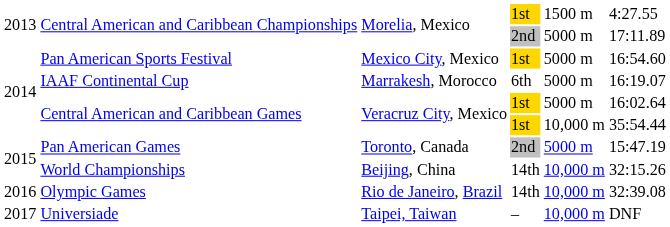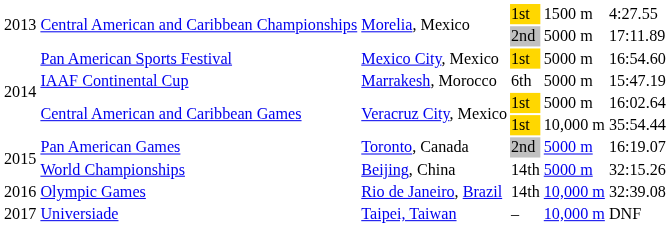IAAF Continental Cup | column 6: 16:19.07 -> 15:47.19
Pan American Games | column 6: 15:47.19 -> 16:19.07
World Championships | column 5: 10,000 m -> 5000 m
